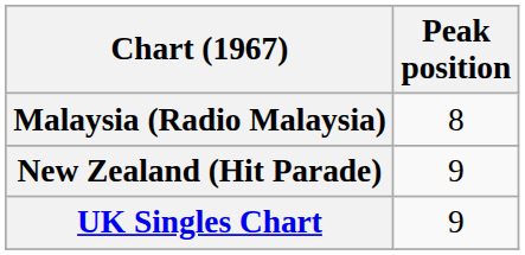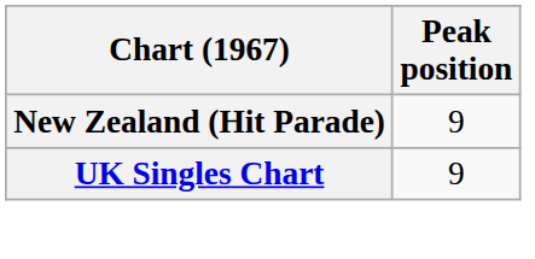- row: Malaysia (Radio Malaysia) | 8
